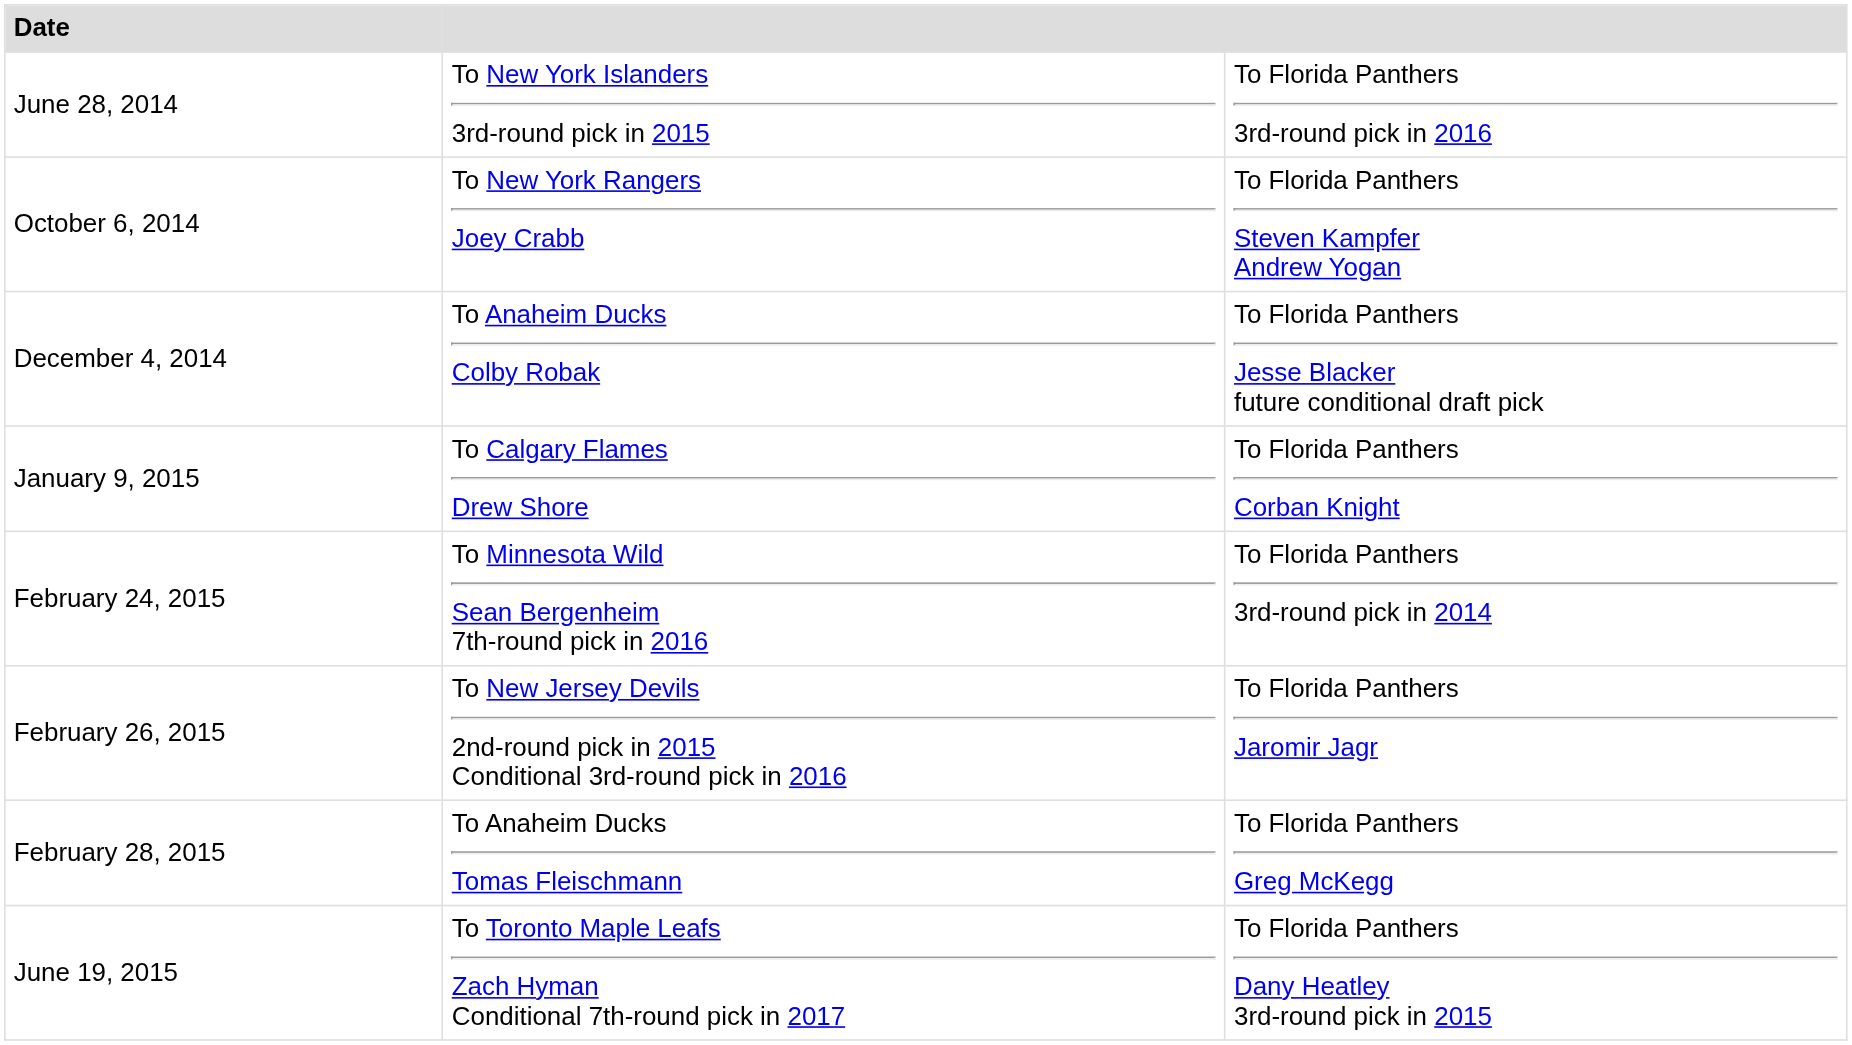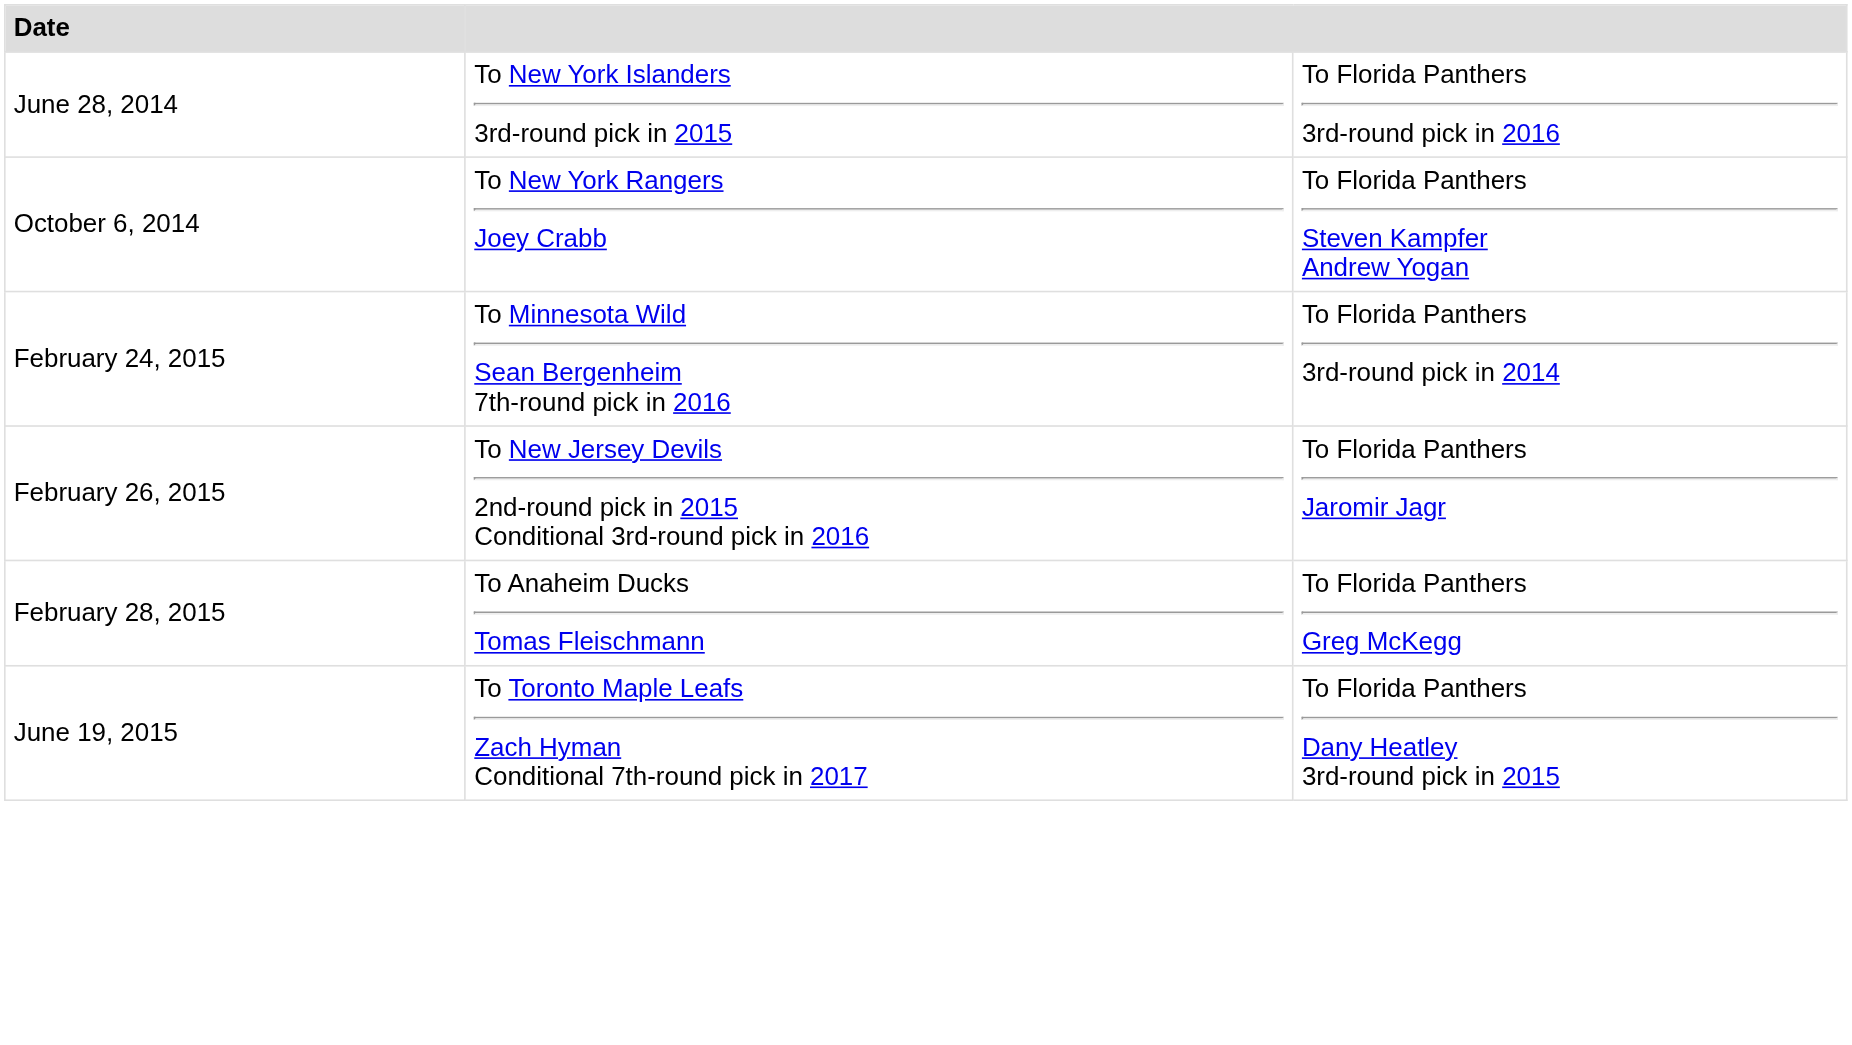- row: December 4, 2014 | To Anaheim Ducks Colby Robak | To Florida Panthers Jesse Blacker future conditional draft pick
- row: January 9, 2015 | To Calgary Flames Drew Shore | To Florida Panthers Corban Knight
